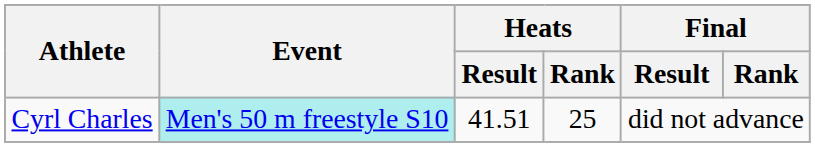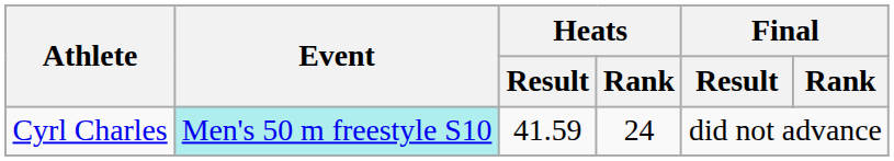Cyrl Charles | Heats / Result: 41.51 -> 41.59
Cyrl Charles | Heats / Rank: 25 -> 24
